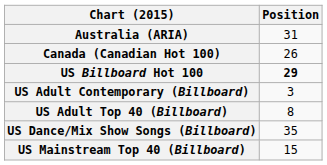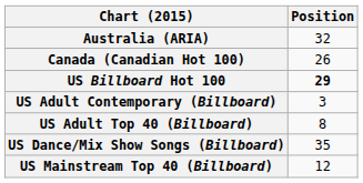Australia (ARIA) | Position: 31 -> 32
US Mainstream Top 40 (Billboard) | Position: 15 -> 12
